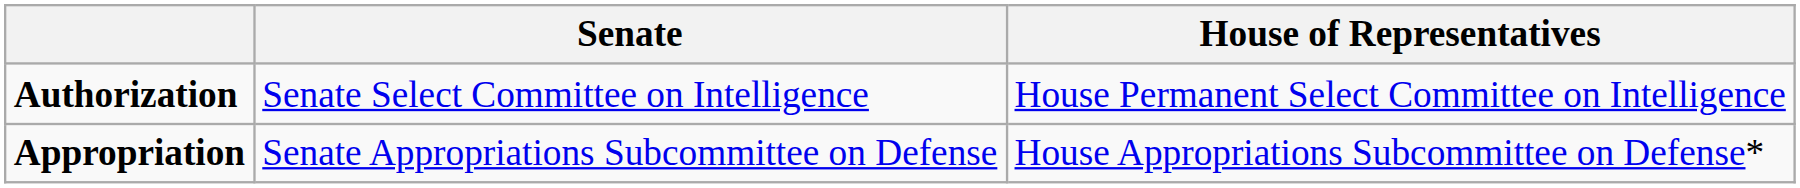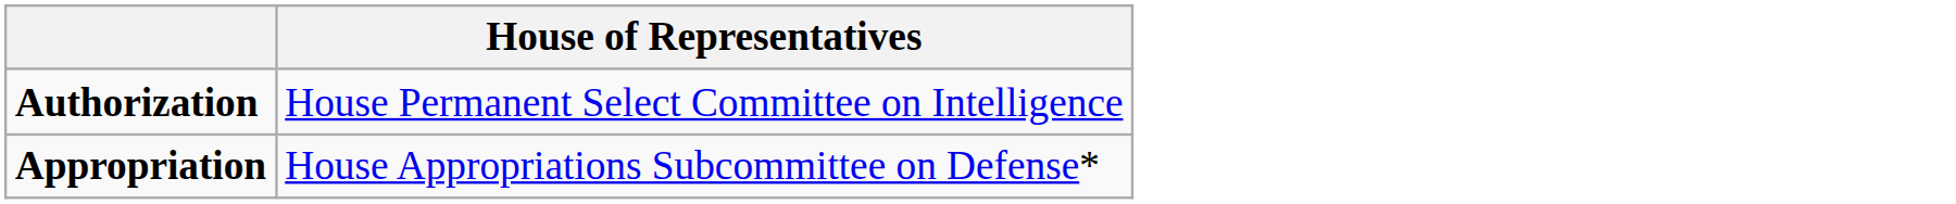- column: Senate | Senate Select Committee on Intelligence | Senate Appropriations Subcommittee on Defense
